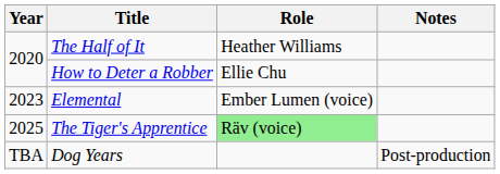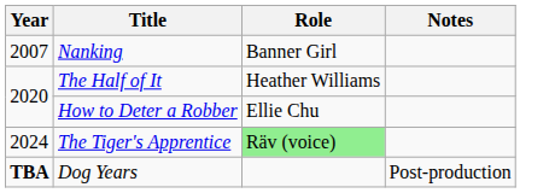+ row: 2007 | Nanking | Banner Girl
- row: 2023 | Elemental | Ember Lumen (voice)
The Tiger's Apprentice | Year: 2025 -> 2024
Dog Years | Year: normal -> bold
